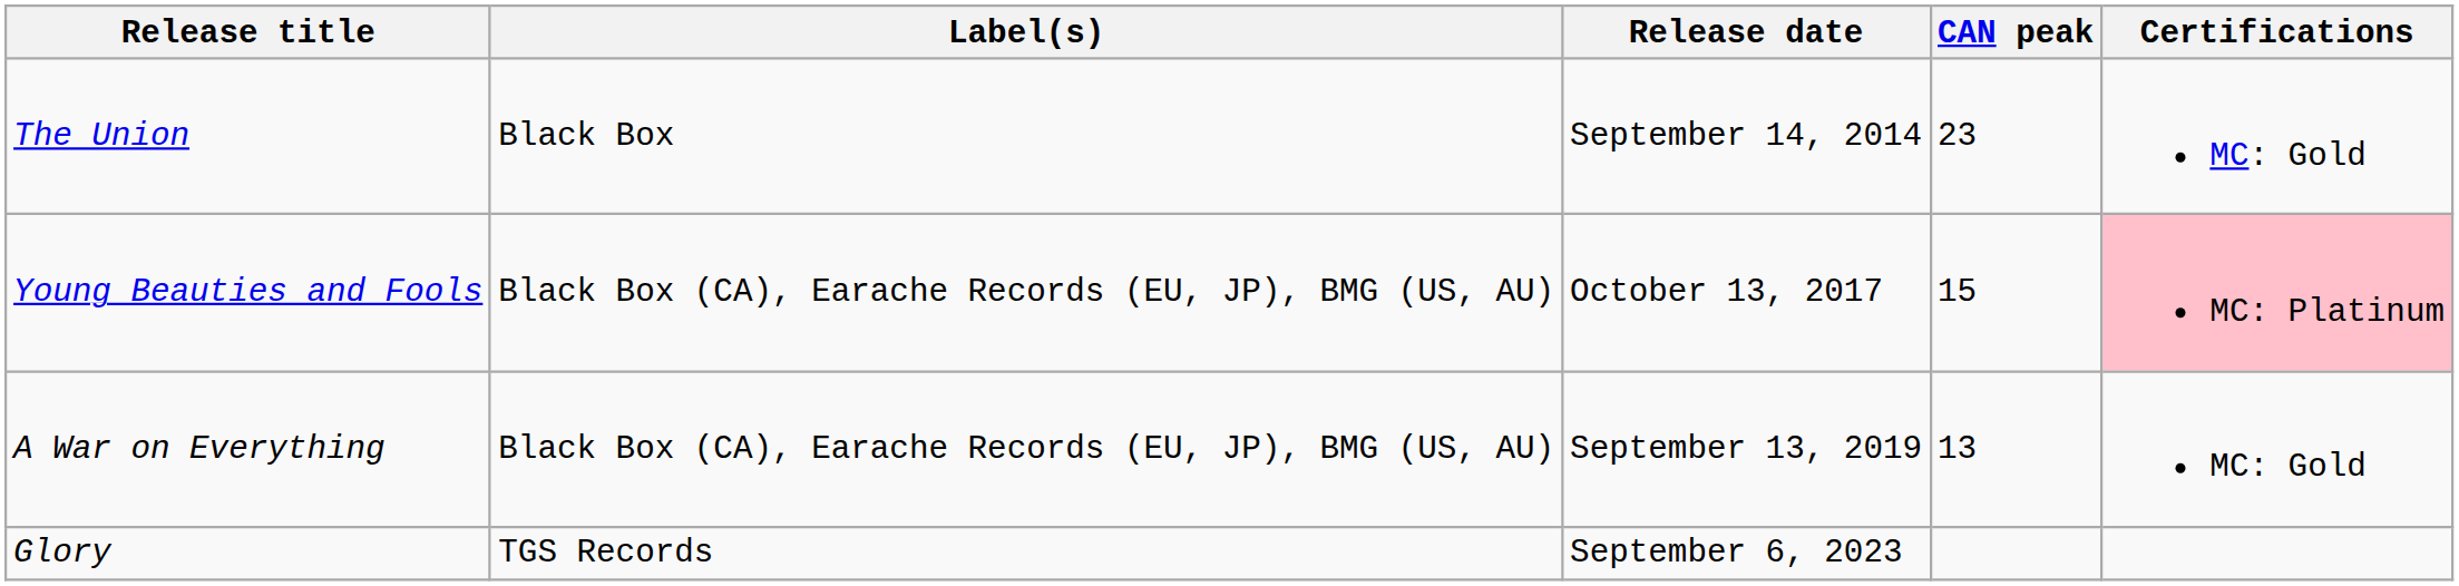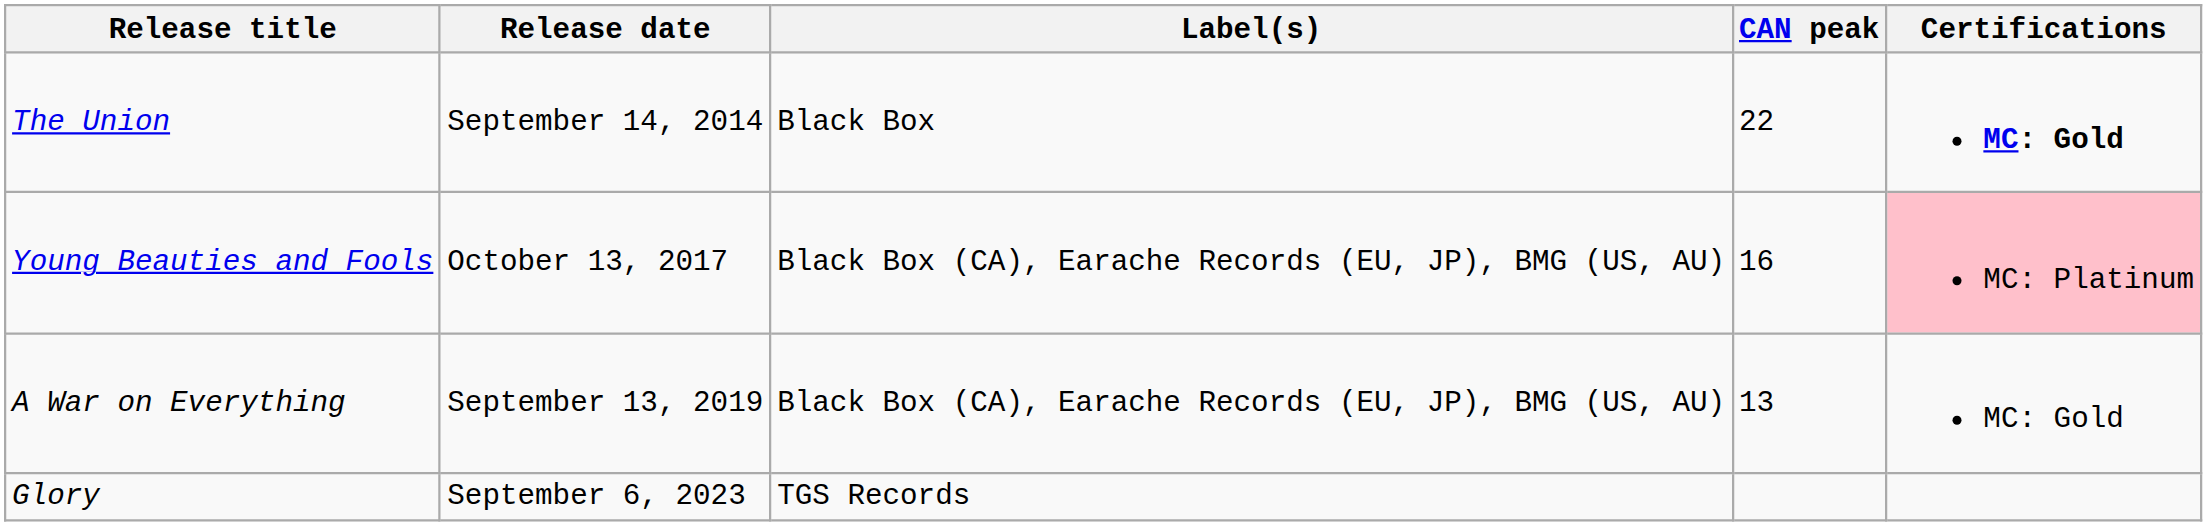columns swapped: Release date <-> Label(s)
The Union | CAN peak: 23 -> 22
The Union | Certifications: normal -> bold
Young Beauties and Fools | CAN peak: 15 -> 16
